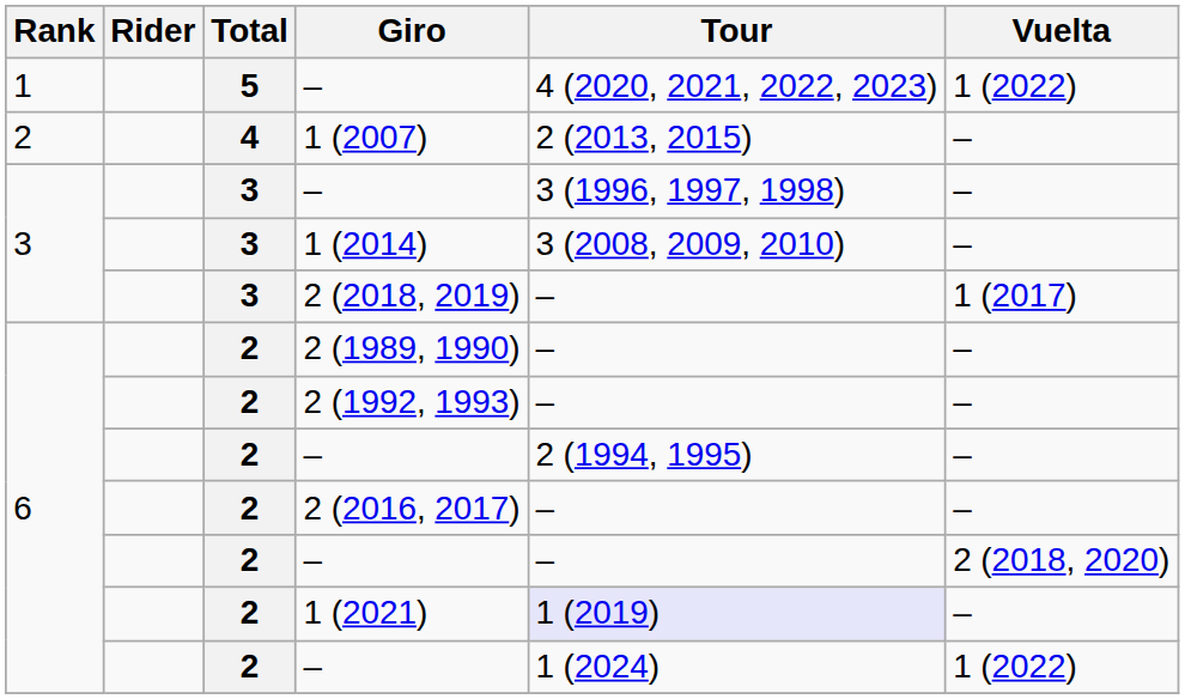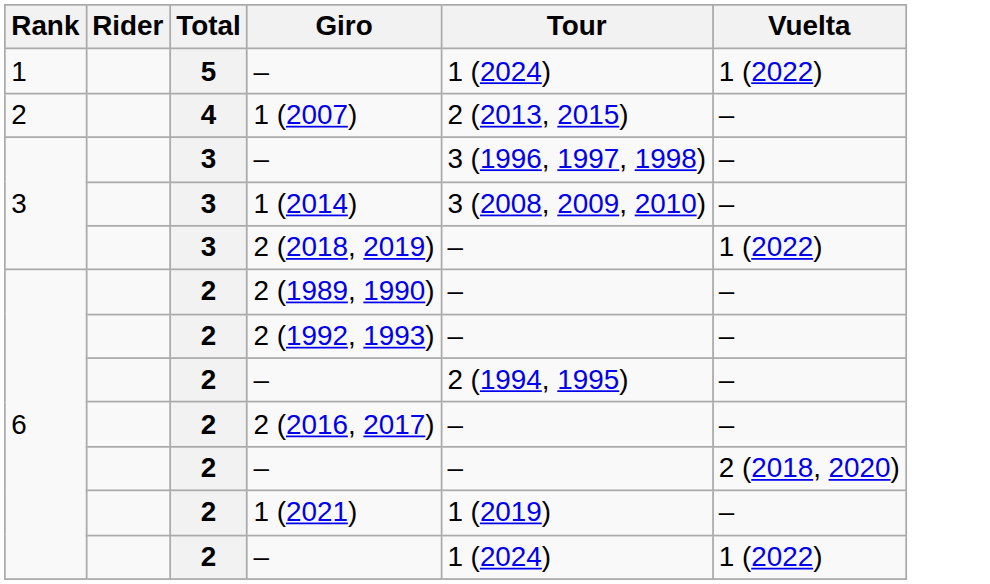1 / – | Tour: 4 (2020, 2021, 2022, 2023) -> 1 (2024)
2 (2018, 2019) | Vuelta: 1 (2017) -> 1 (2022)
1 (2021) | Tour: lavender background -> no background
